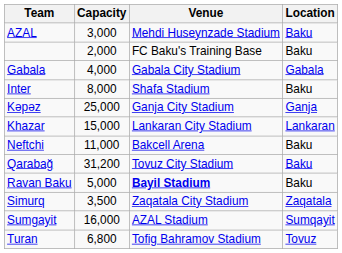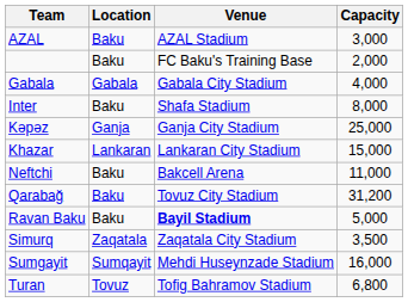columns swapped: Location <-> Capacity
AZAL | Venue: Mehdi Huseynzade Stadium -> AZAL Stadium
Sumgayit | Venue: AZAL Stadium -> Mehdi Huseynzade Stadium
